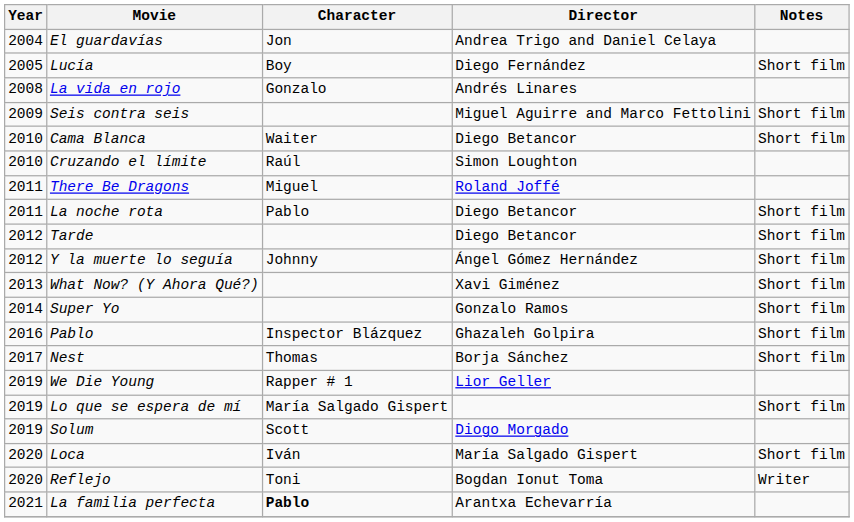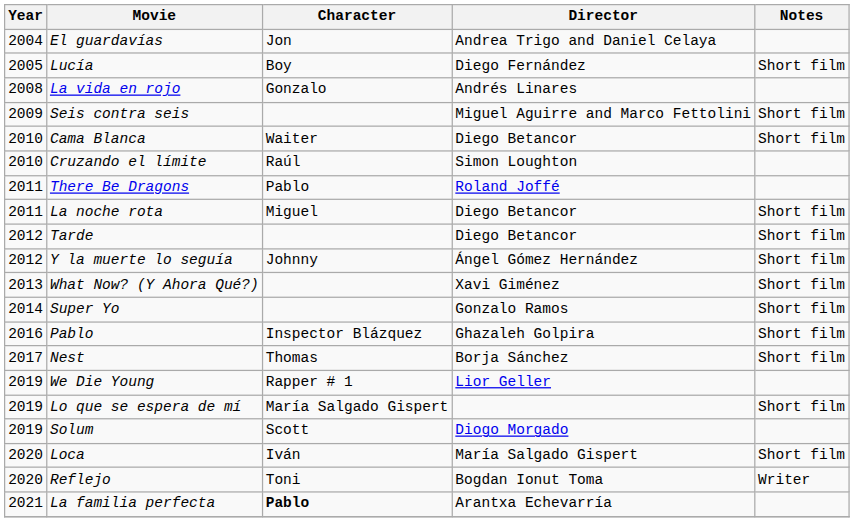There Be Dragons | Character: Miguel -> Pablo
La noche rota | Character: Pablo -> Miguel
